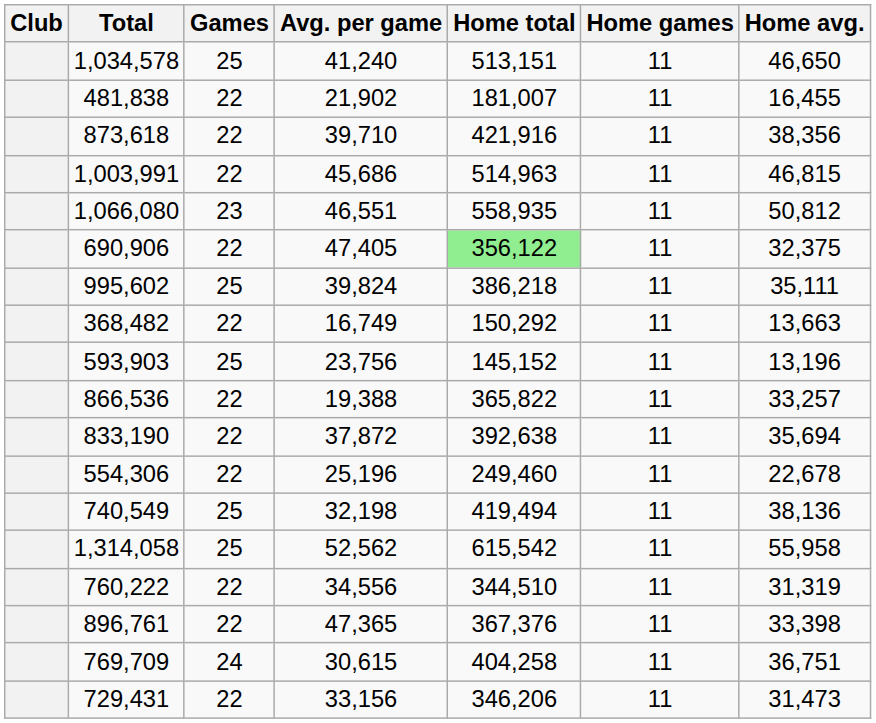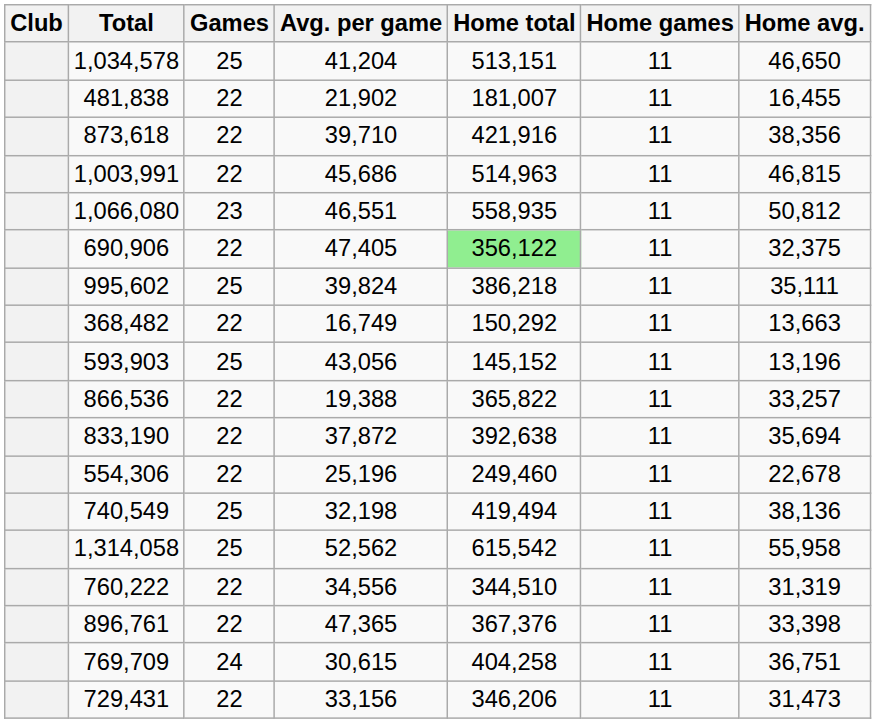1,034,578 | Avg. per game: 41,240 -> 41,204
593,903 | Avg. per game: 23,756 -> 43,056
